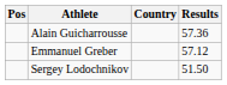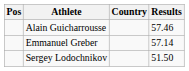Alain Guicharrousse | Results: 57.36 -> 57.46
Emmanuel Greber | Results: 57.12 -> 57.14
